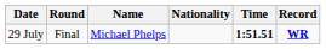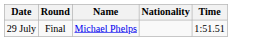- column: Record | WR
29 July | Time: bold -> normal
